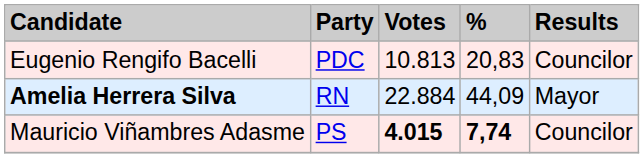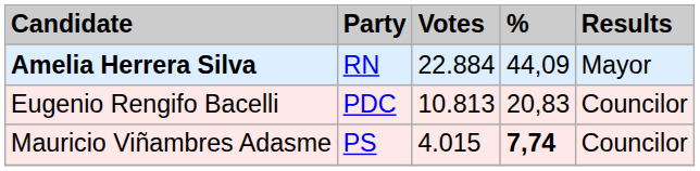rows swapped: Amelia Herrera Silva <-> Eugenio Rengifo Bacelli
Mauricio Viñambres Adasme | Votes: bold -> normal
